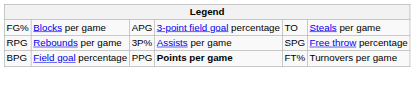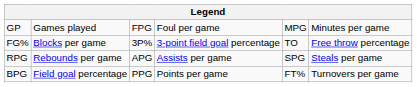+ row: GP | Games played | FPG | Foul per game | MPG | Minutes per game
FG% | column 3: APG -> 3P%
FG% | column 6: Steals per game -> Free throw percentage
RPG | column 3: 3P% -> APG
RPG | column 6: Free throw percentage -> Steals per game
BPG | column 4: bold -> normal
